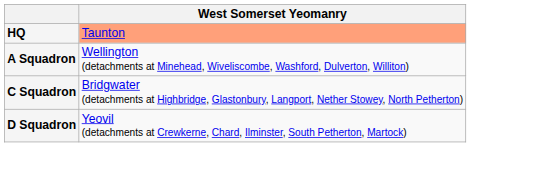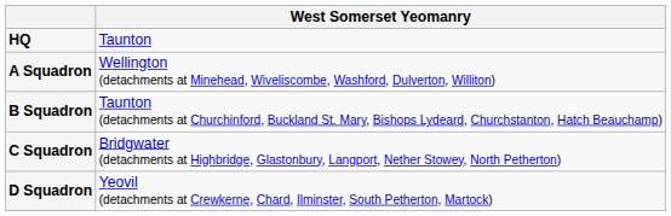HQ | West Somerset Yeomanry: lightsalmon background -> no background
+ row: B Squadron | Taunton (detachments at Churchinford, Buckland St. Mary, Bishops Lydeard, Churchstanton, Hatch Beauchamp)
